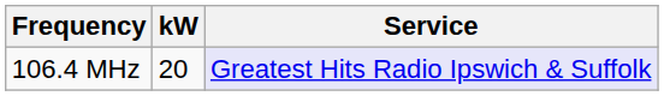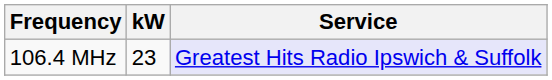106.4 MHz | kW: 20 -> 23
